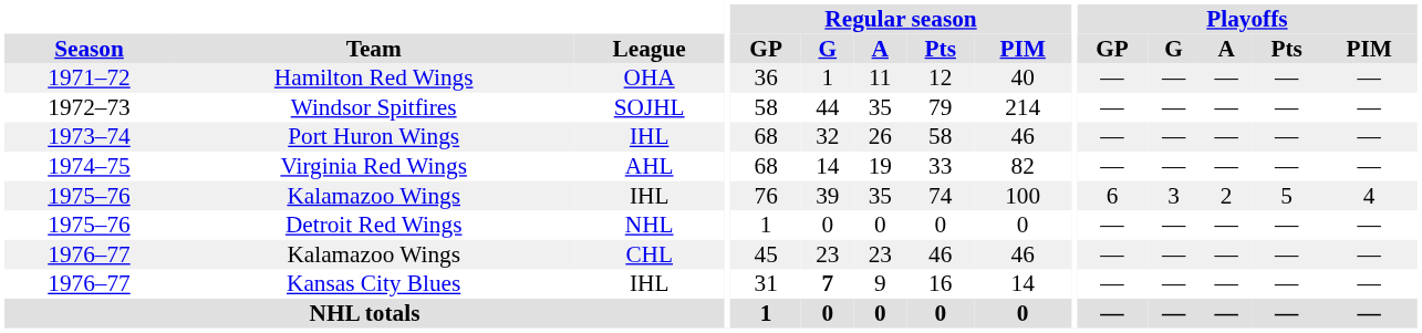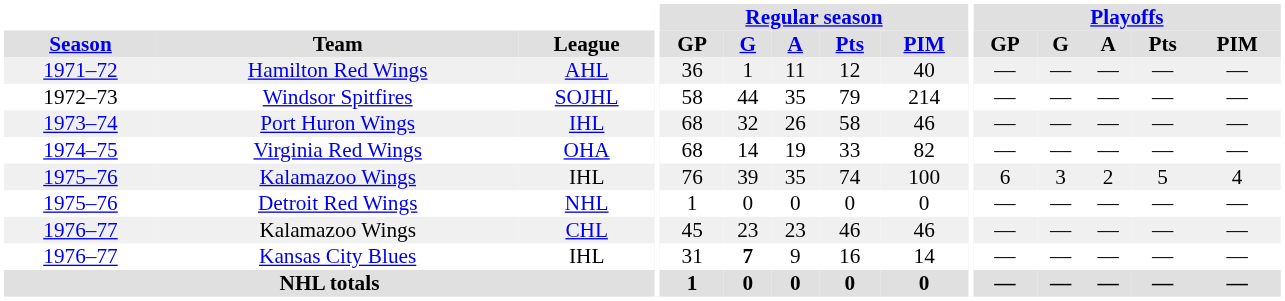Hamilton Red Wings | League: OHA -> AHL
Virginia Red Wings | League: AHL -> OHA
